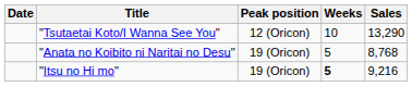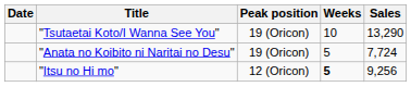"Tsutaetai Koto/I Wanna See You" | Peak position: 12 (Oricon) -> 19 (Oricon)
"Anata no Koibito ni Naritai no Desu" | Sales: 8,768 -> 7,724
"Itsu no Hi mo" | Peak position: 19 (Oricon) -> 12 (Oricon)
"Itsu no Hi mo" | Sales: 9,216 -> 9,256
